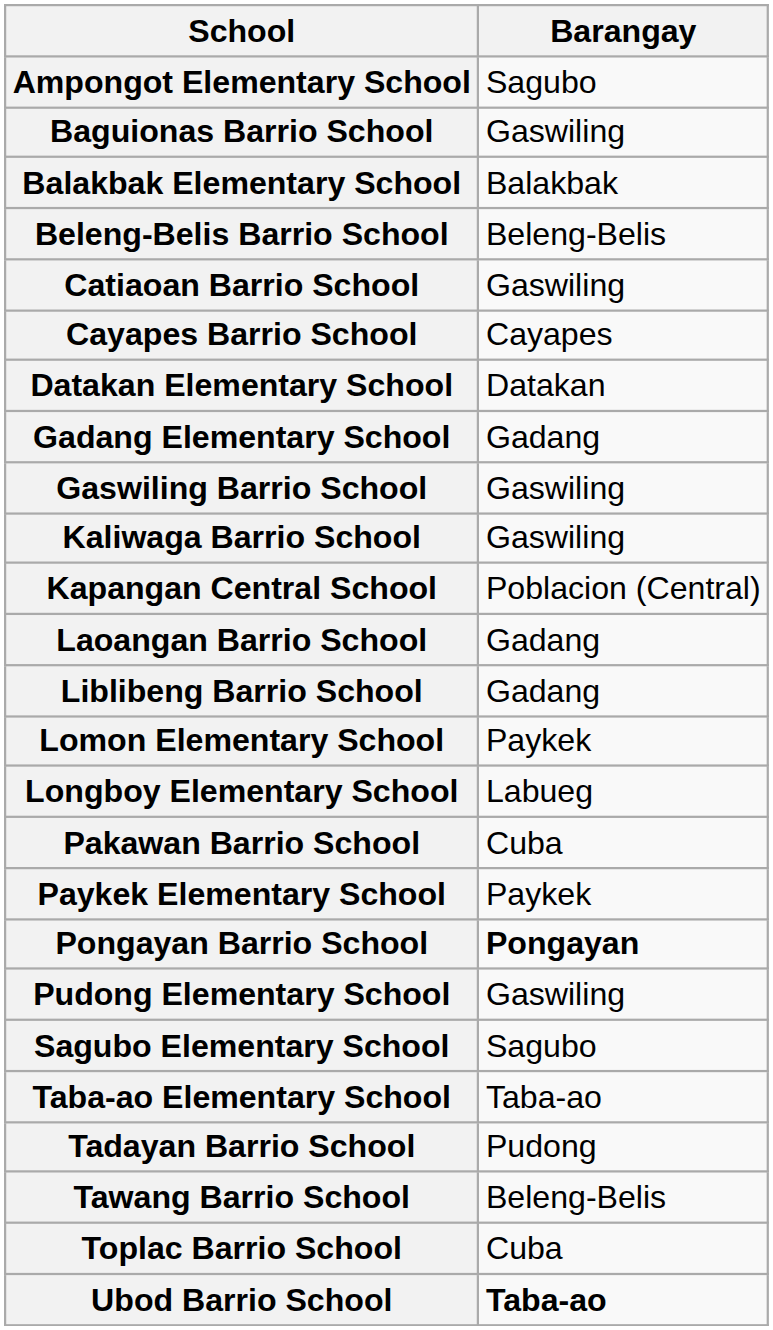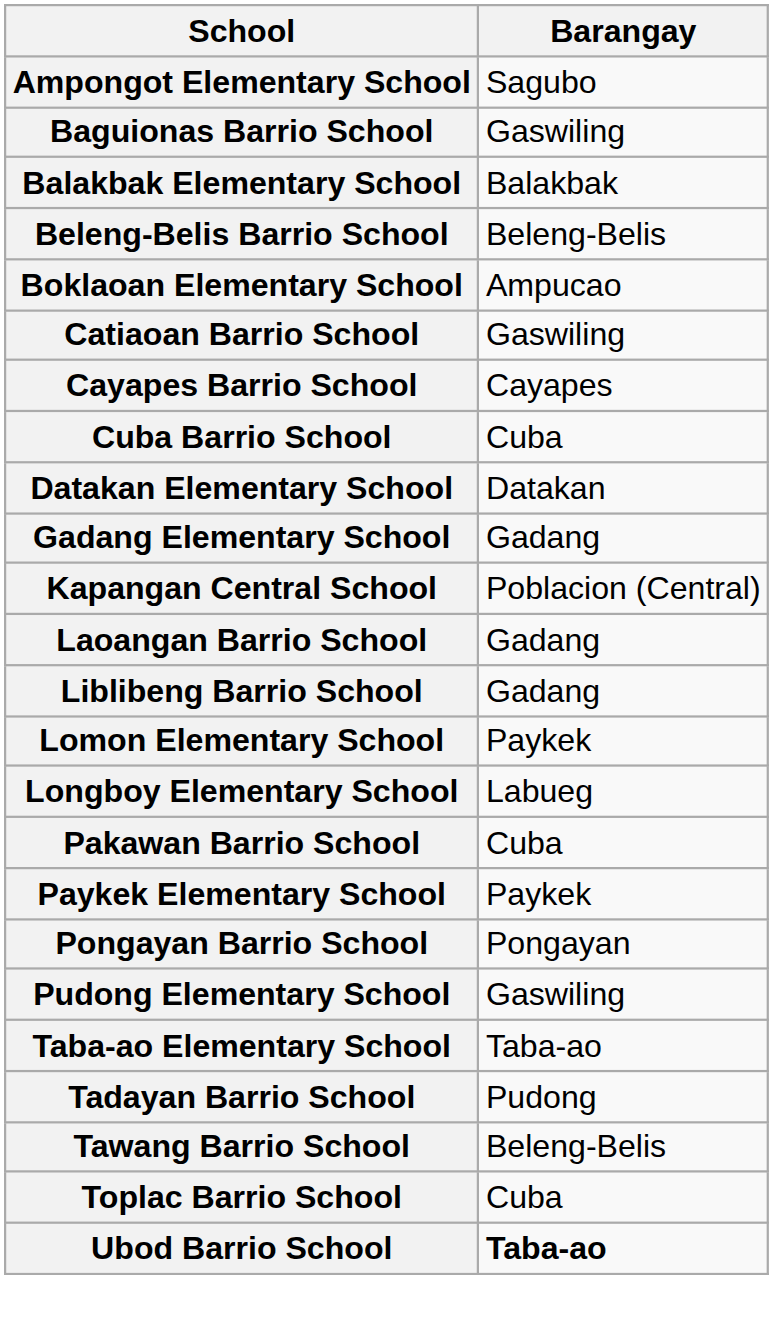+ row: Boklaoan Elementary School | Ampucao
+ row: Cuba Barrio School | Cuba
- row: Gaswiling Barrio School | Gaswiling
- row: Kaliwaga Barrio School | Gaswiling
Pongayan Barrio School | Barangay: bold -> normal
- row: Sagubo Elementary School | Sagubo
